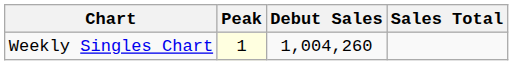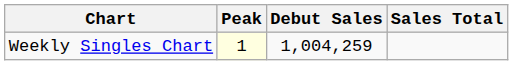Weekly Singles Chart | Debut Sales: 1,004,260 -> 1,004,259
